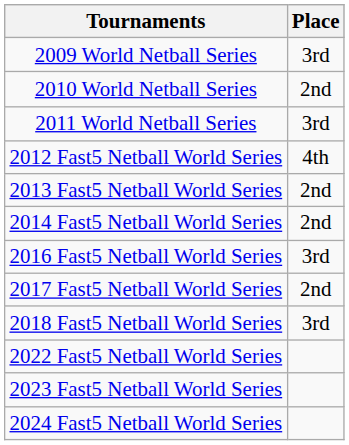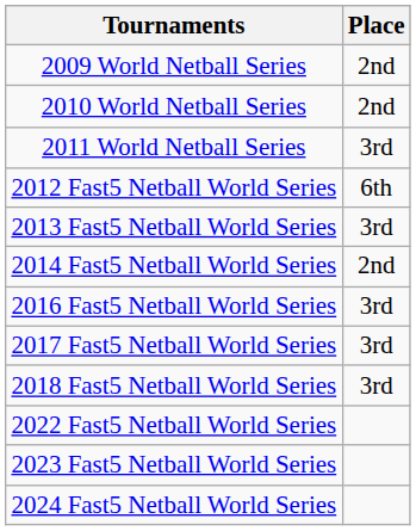2009 World Netball Series | Place: 3rd -> 2nd
2012 Fast5 Netball World Series | Place: 4th -> 6th
2013 Fast5 Netball World Series | Place: 2nd -> 3rd
2017 Fast5 Netball World Series | Place: 2nd -> 3rd
